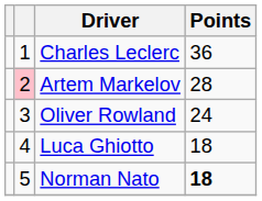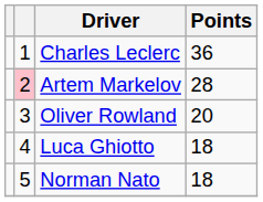Oliver Rowland | Points: 24 -> 20
Norman Nato | Points: bold -> normal
